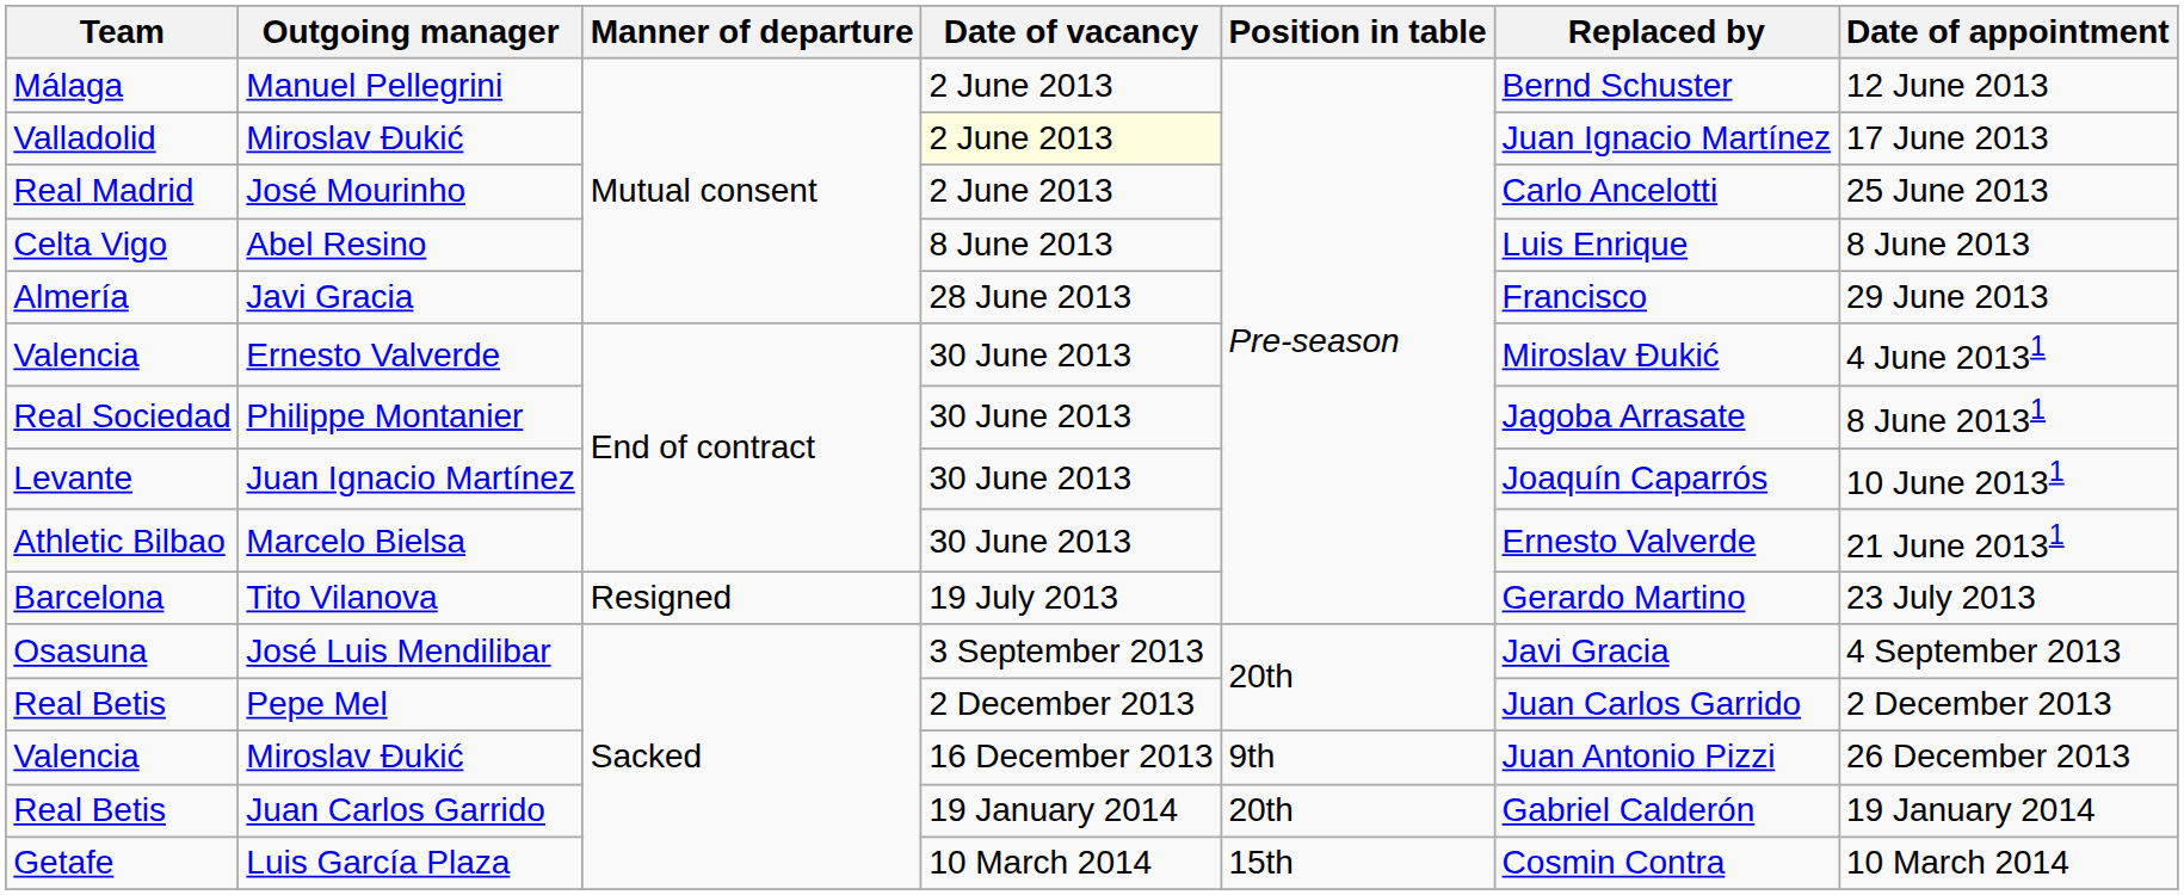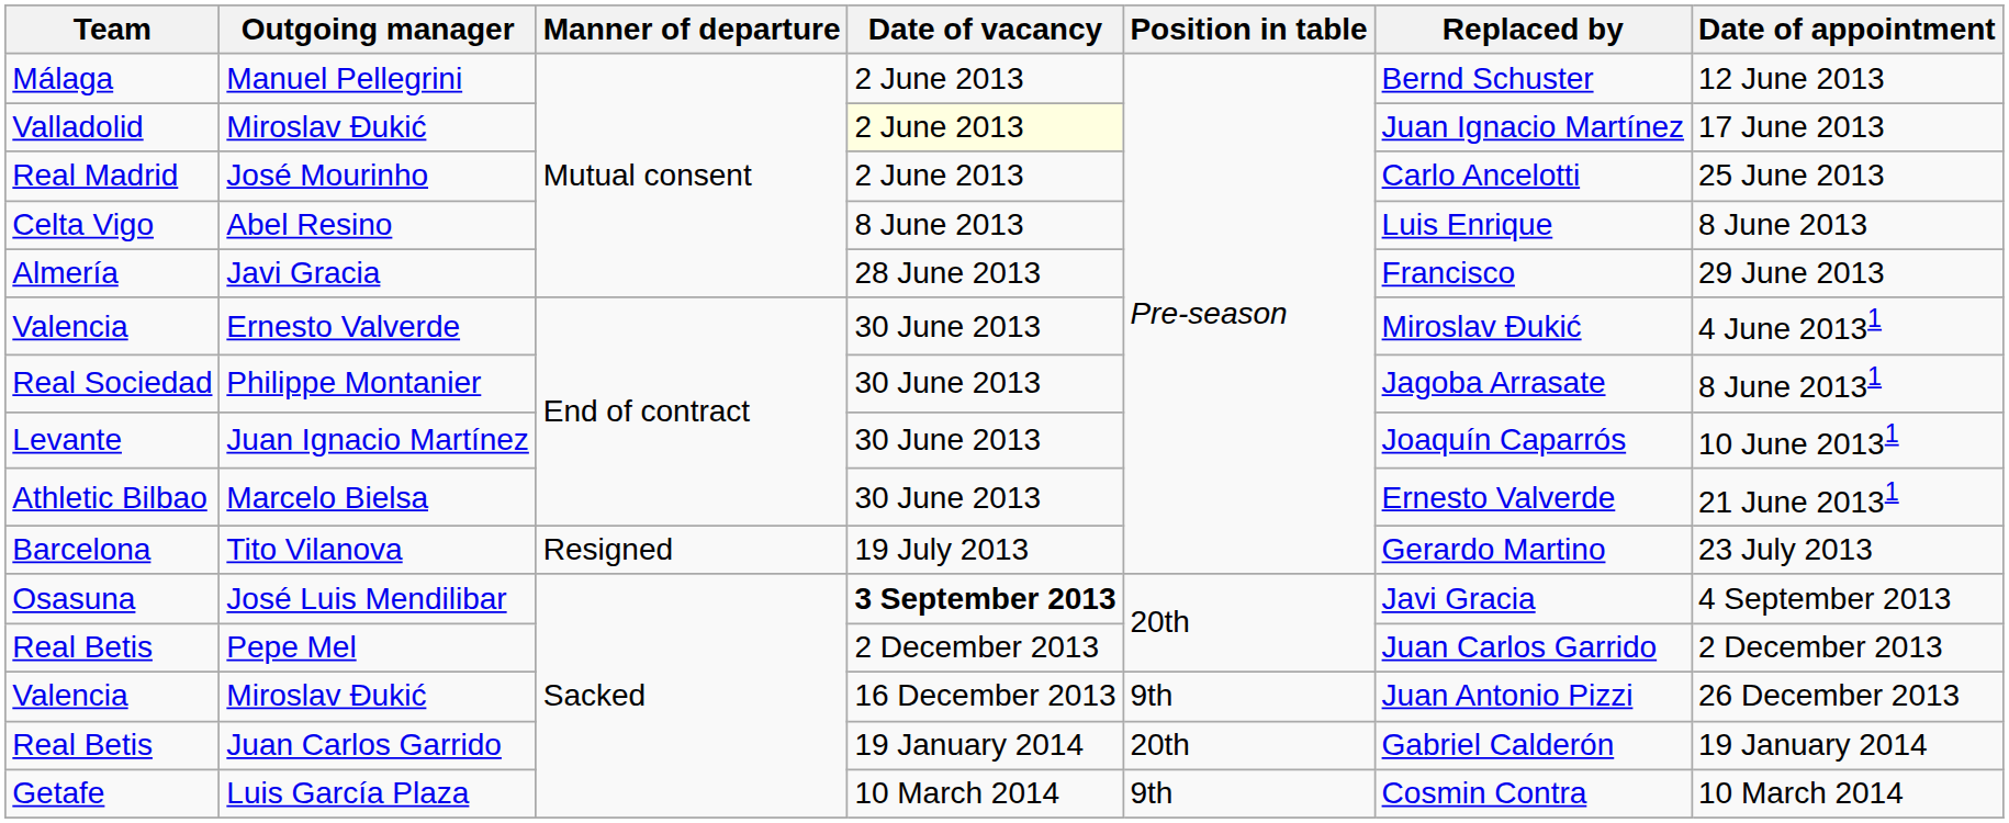José Luis Mendilibar | Date of vacancy: normal -> bold
Luis García Plaza | Position in table: 15th -> 9th
